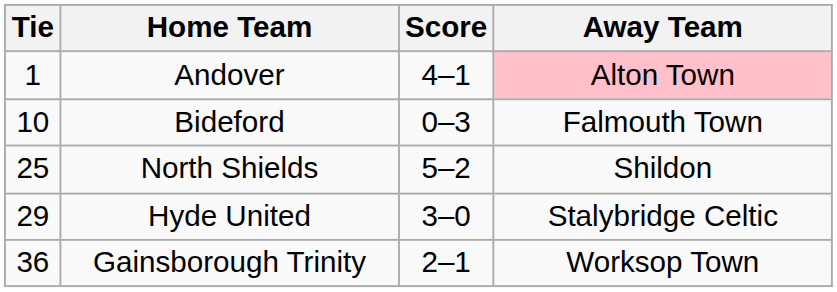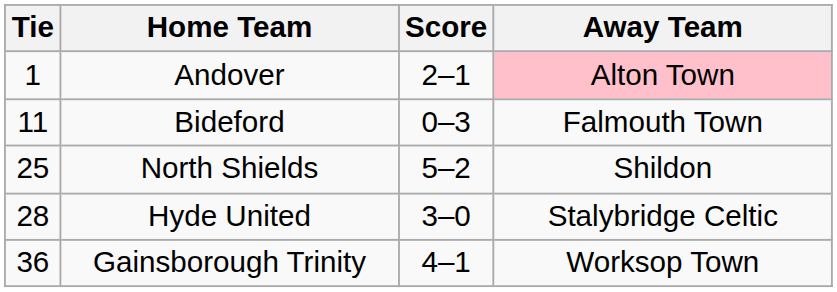Andover | Score: 4–1 -> 2–1
Bideford | Tie: 10 -> 11
Hyde United | Tie: 29 -> 28
Gainsborough Trinity | Score: 2–1 -> 4–1
